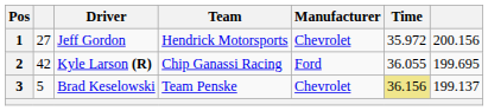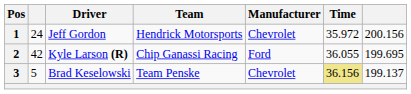Jeff Gordon | column 2: 27 -> 24
